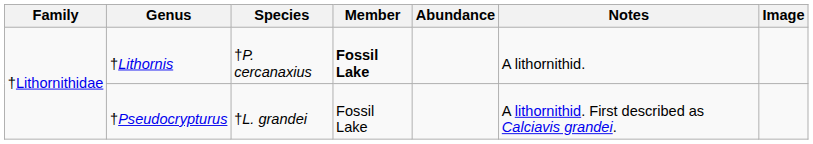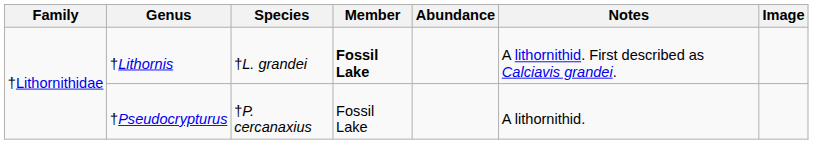†Lithornis | Species: †P. cercanaxius -> †L. grandei
†Lithornis | Notes: A lithornithid. -> A lithornithid. First described as Calciavis grandei.
†Pseudocrypturus | Species: †L. grandei -> †P. cercanaxius
†Pseudocrypturus | Notes: A lithornithid. First described as Calciavis grandei. -> A lithornithid.
